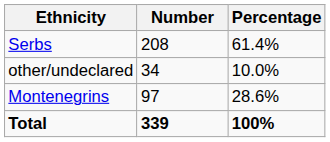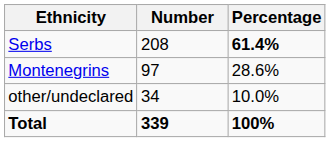Serbs | Percentage: normal -> bold
rows swapped: Montenegrins <-> other/undeclared
